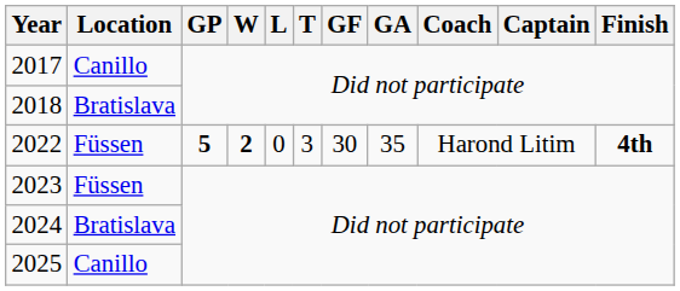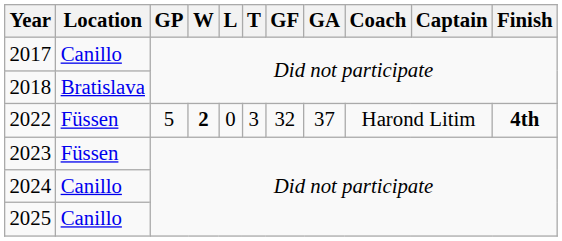2022 | GP: bold -> normal
2022 | GF: 30 -> 32
2022 | GA: 35 -> 37
2024 | Location: Bratislava -> Canillo
